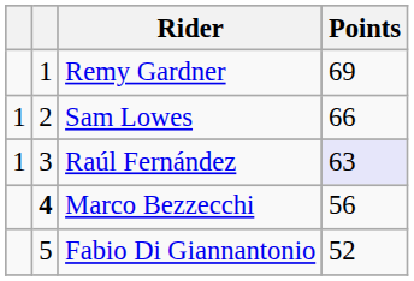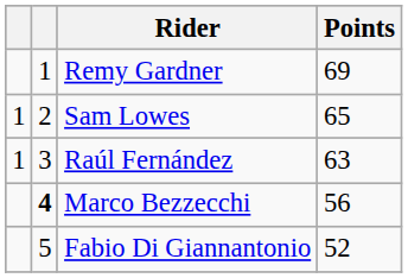Sam Lowes | Points: 66 -> 65
Raúl Fernández | Points: lavender background -> no background
